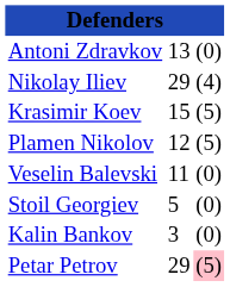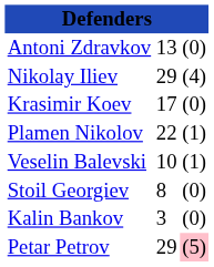Krasimir Koev | column 2: 15 -> 17
Krasimir Koev | column 3: (5) -> (0)
Plamen Nikolov | column 2: 12 -> 22
Plamen Nikolov | column 3: (5) -> (1)
Veselin Balevski | column 2: 11 -> 10
Veselin Balevski | column 3: (0) -> (1)
Stoil Georgiev | column 2: 5 -> 8
